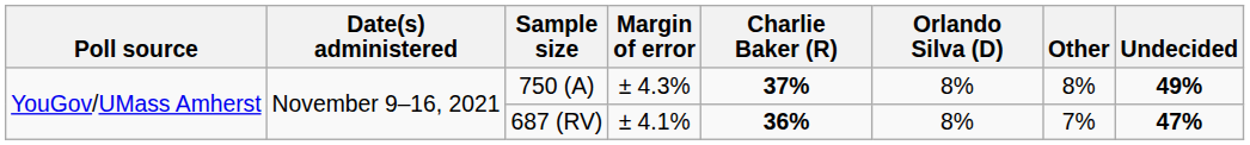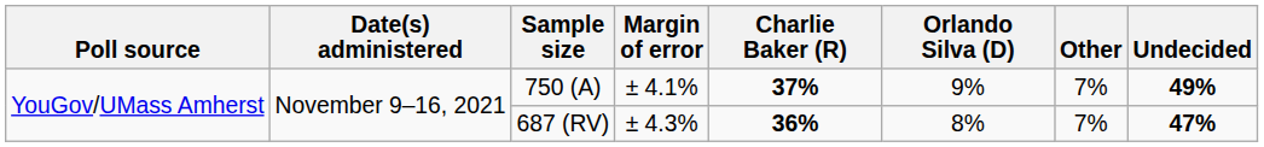750 (A) | Margin of error: ± 4.3% -> ± 4.1%
750 (A) | Orlando Silva (D): 8% -> 9%
750 (A) | Other: 8% -> 7%
687 (RV) | Margin of error: ± 4.1% -> ± 4.3%
